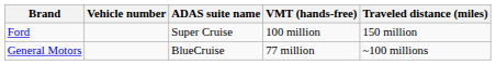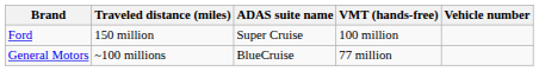columns swapped: Vehicle number <-> Traveled distance (miles)
